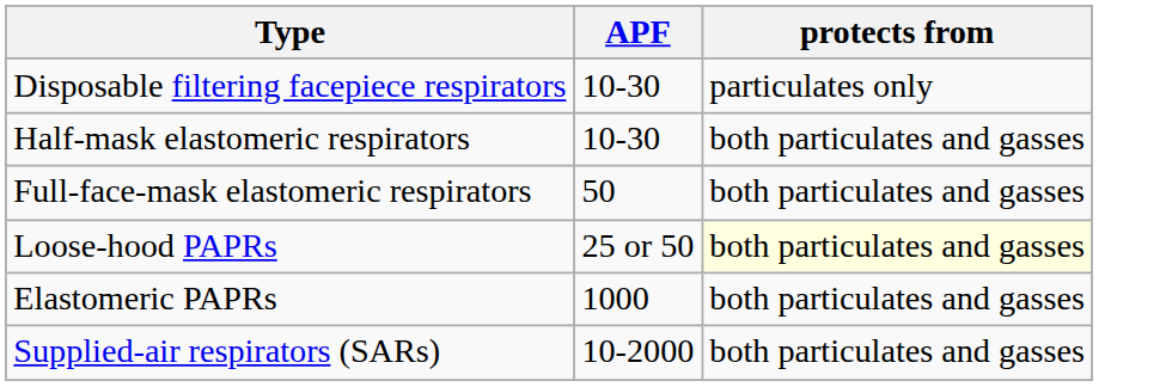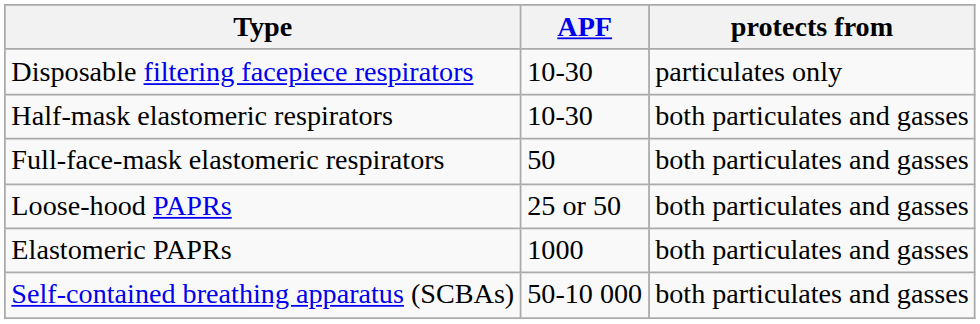Loose-hood PAPRs | protects from: lightyellow background -> no background
- row: Supplied-air respirators (SARs) | 10-2000 | both particulates and gasses
+ row: Self-contained breathing apparatus (SCBAs) | 50-10 000 | both particulates and gasses
